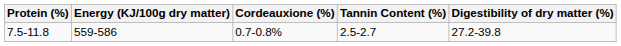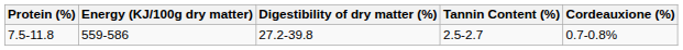columns swapped: Digestibility of dry matter (%) <-> Cordeauxione (%)
